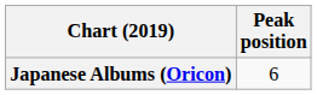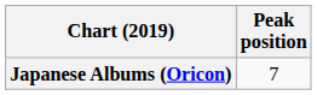Japanese Albums (Oricon) | Peak position: 6 -> 7
